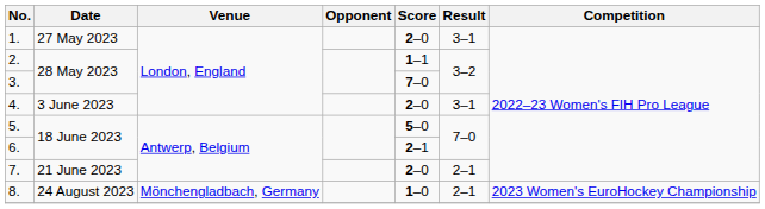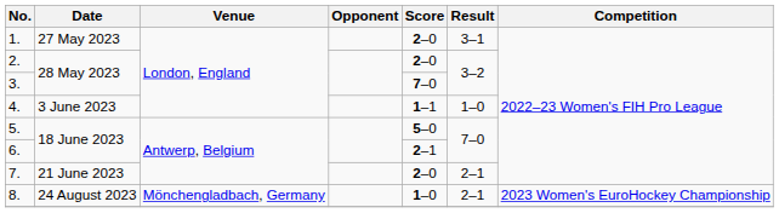2. | Score: 1–1 -> 2–0
4. | Score: 2–0 -> 1–1
4. | Result: 3–1 -> 1–0
